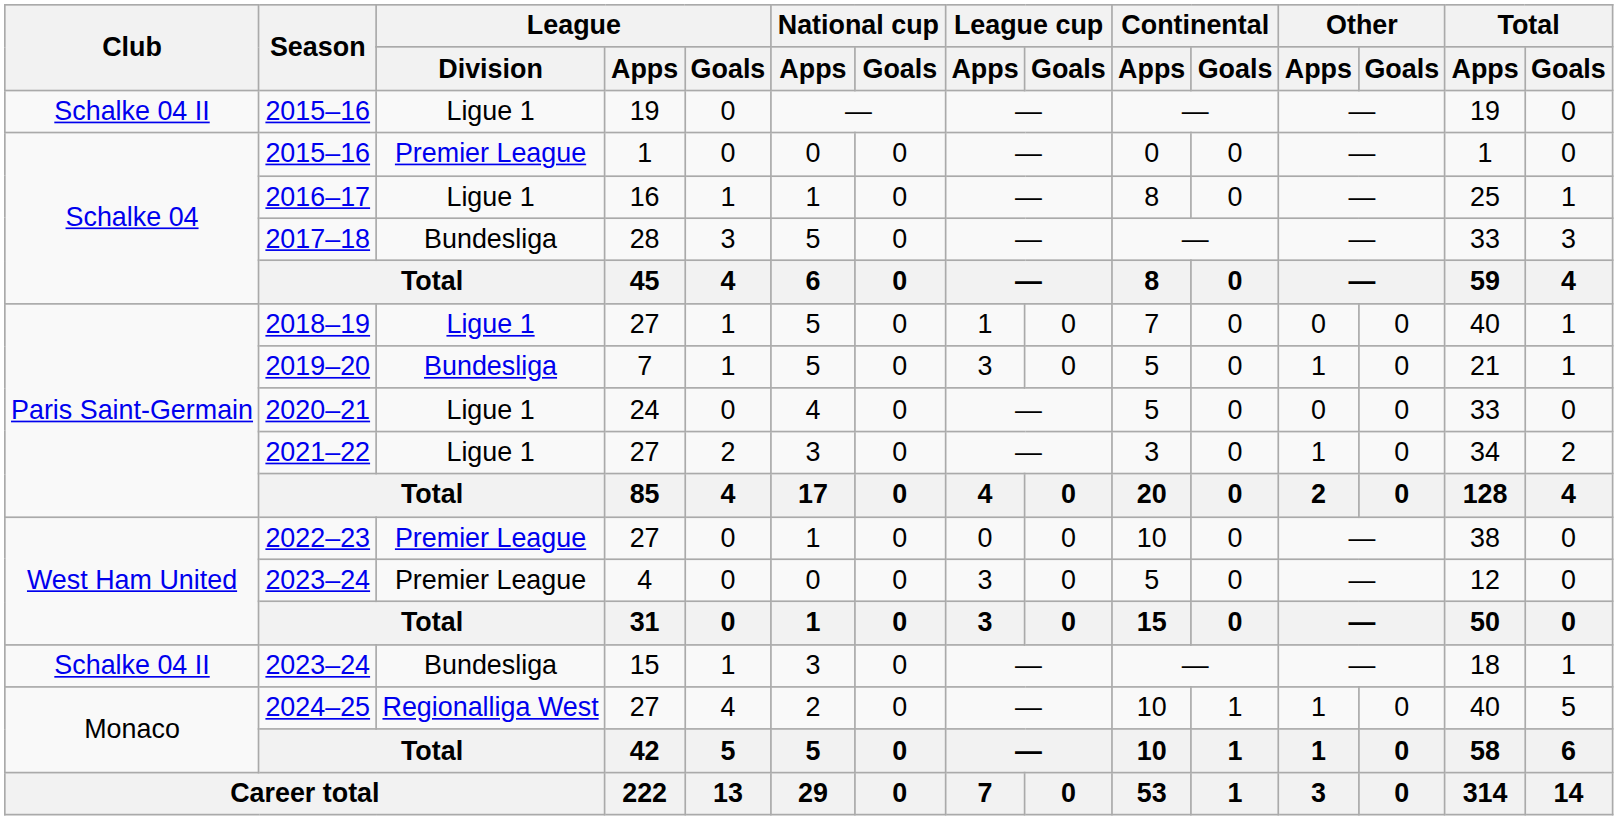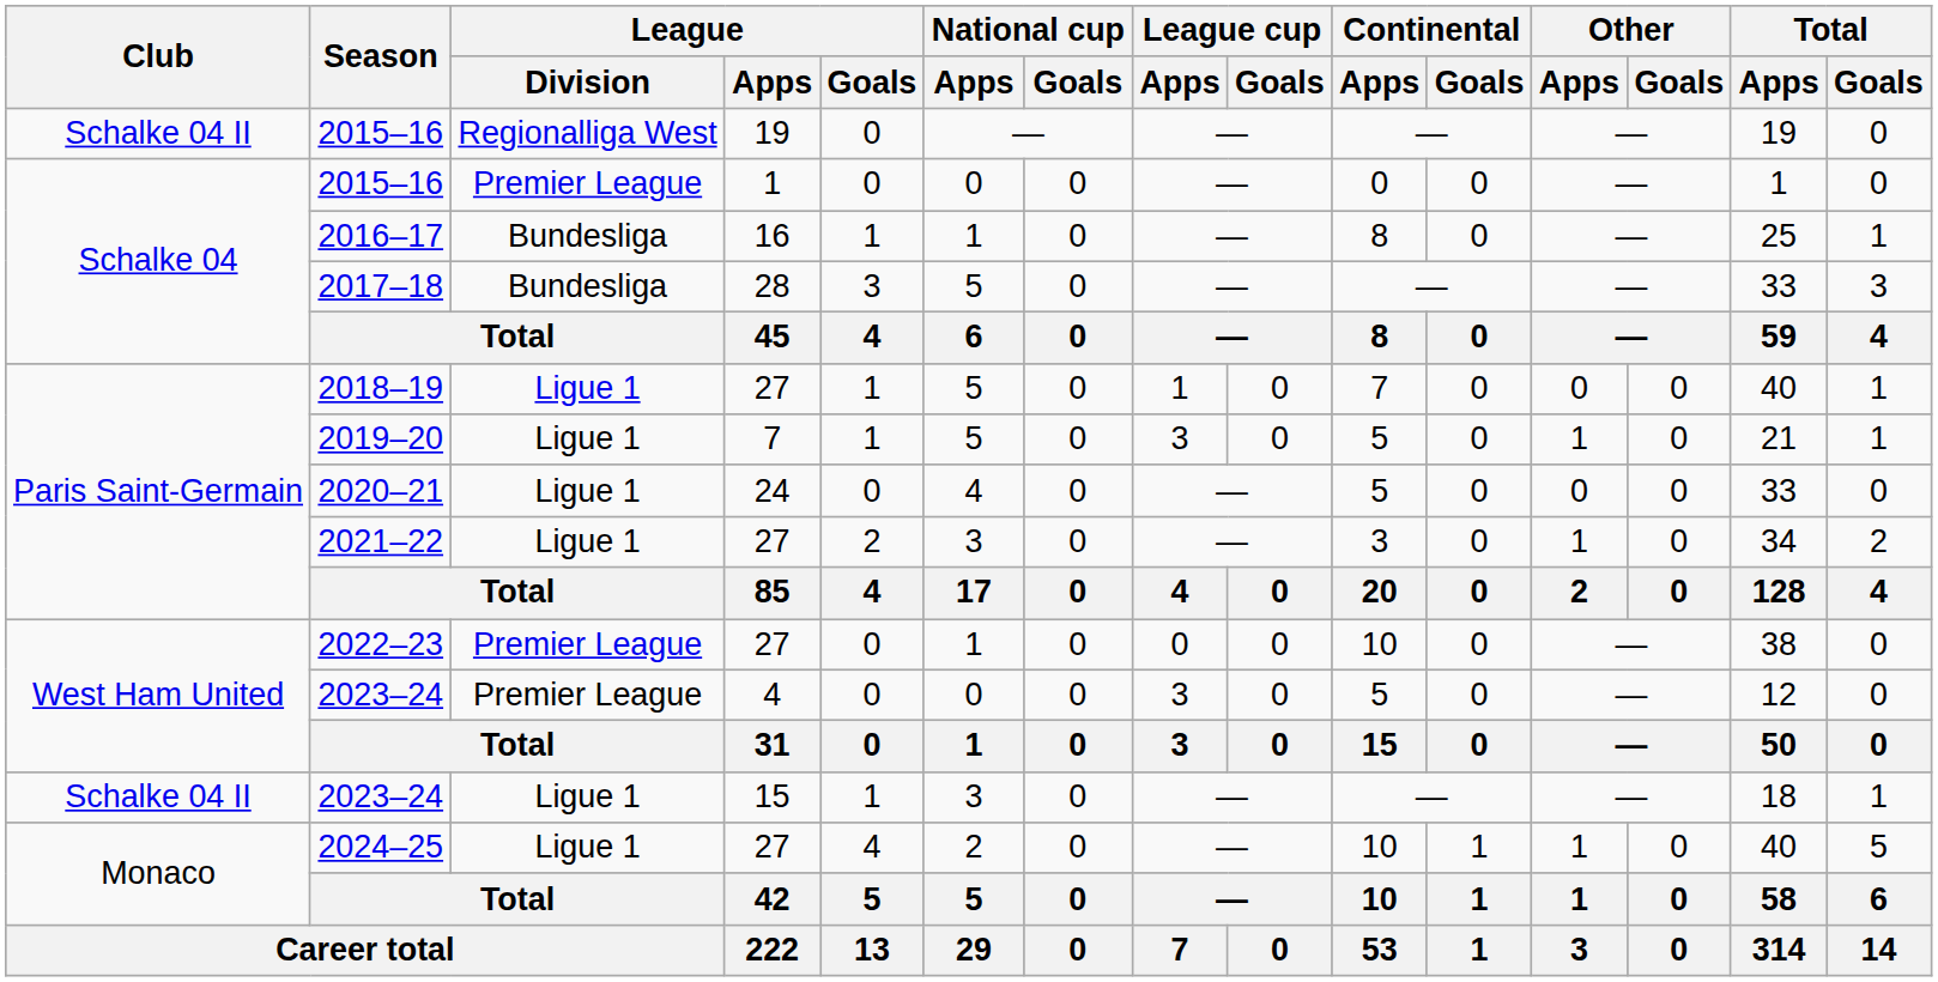2015–16 / 19 | League / Division: Ligue 1 -> Regionalliga West
2016–17 | League / Division: Ligue 1 -> Bundesliga
2019–20 | League / Division: Bundesliga -> Ligue 1
2023–24 / 15 | League / Division: Bundesliga -> Ligue 1
2024–25 | League / Division: Regionalliga West -> Ligue 1
